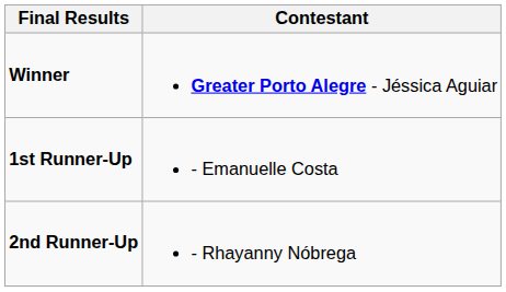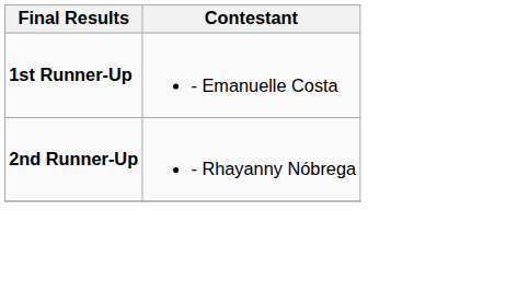- row: Winner | Greater Porto Alegre - Jéssica Aguiar
